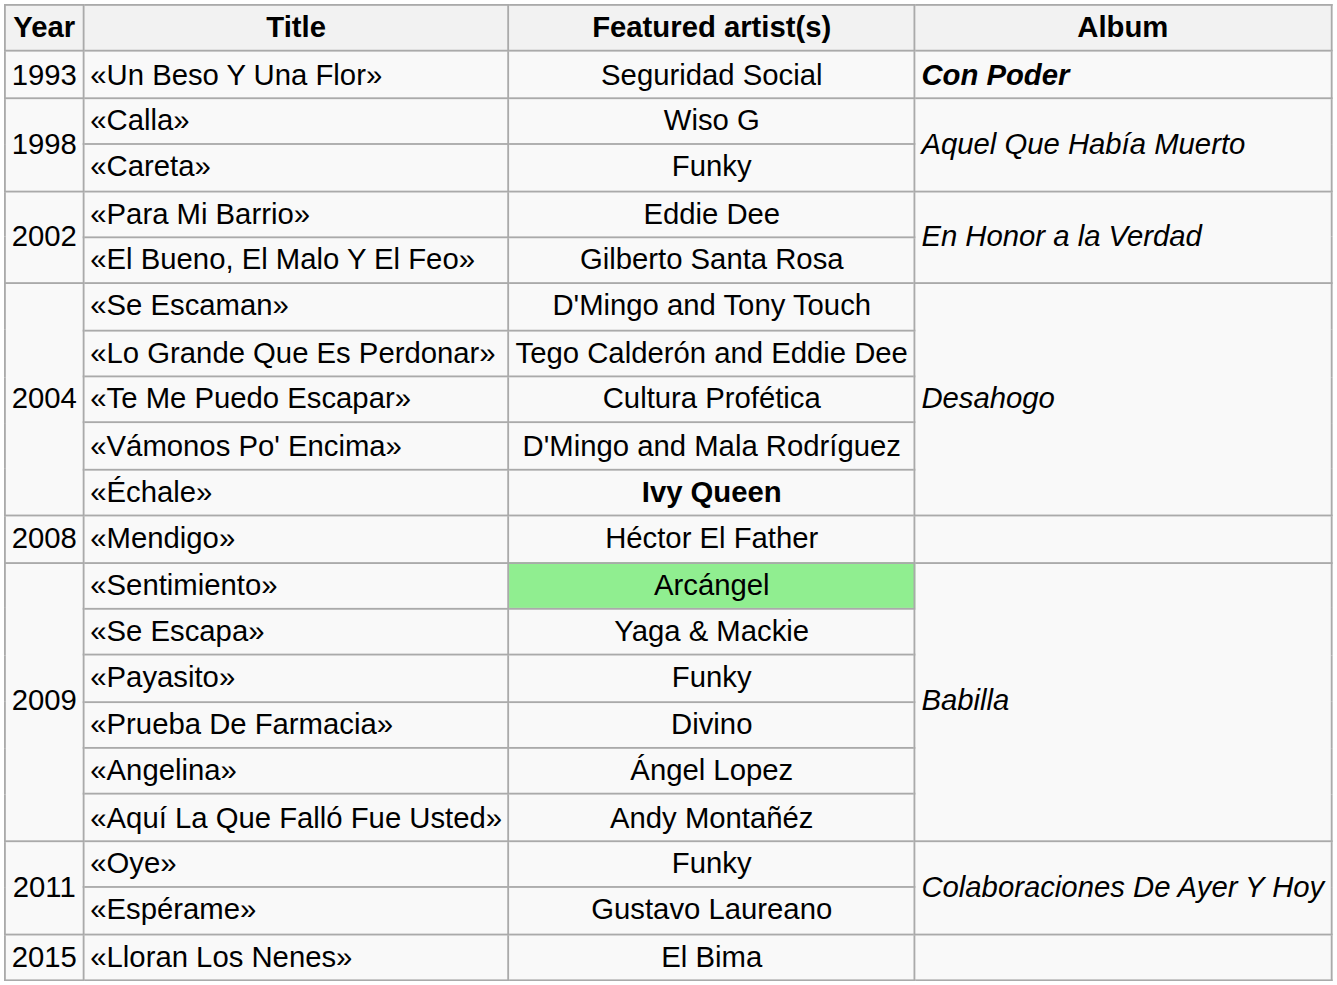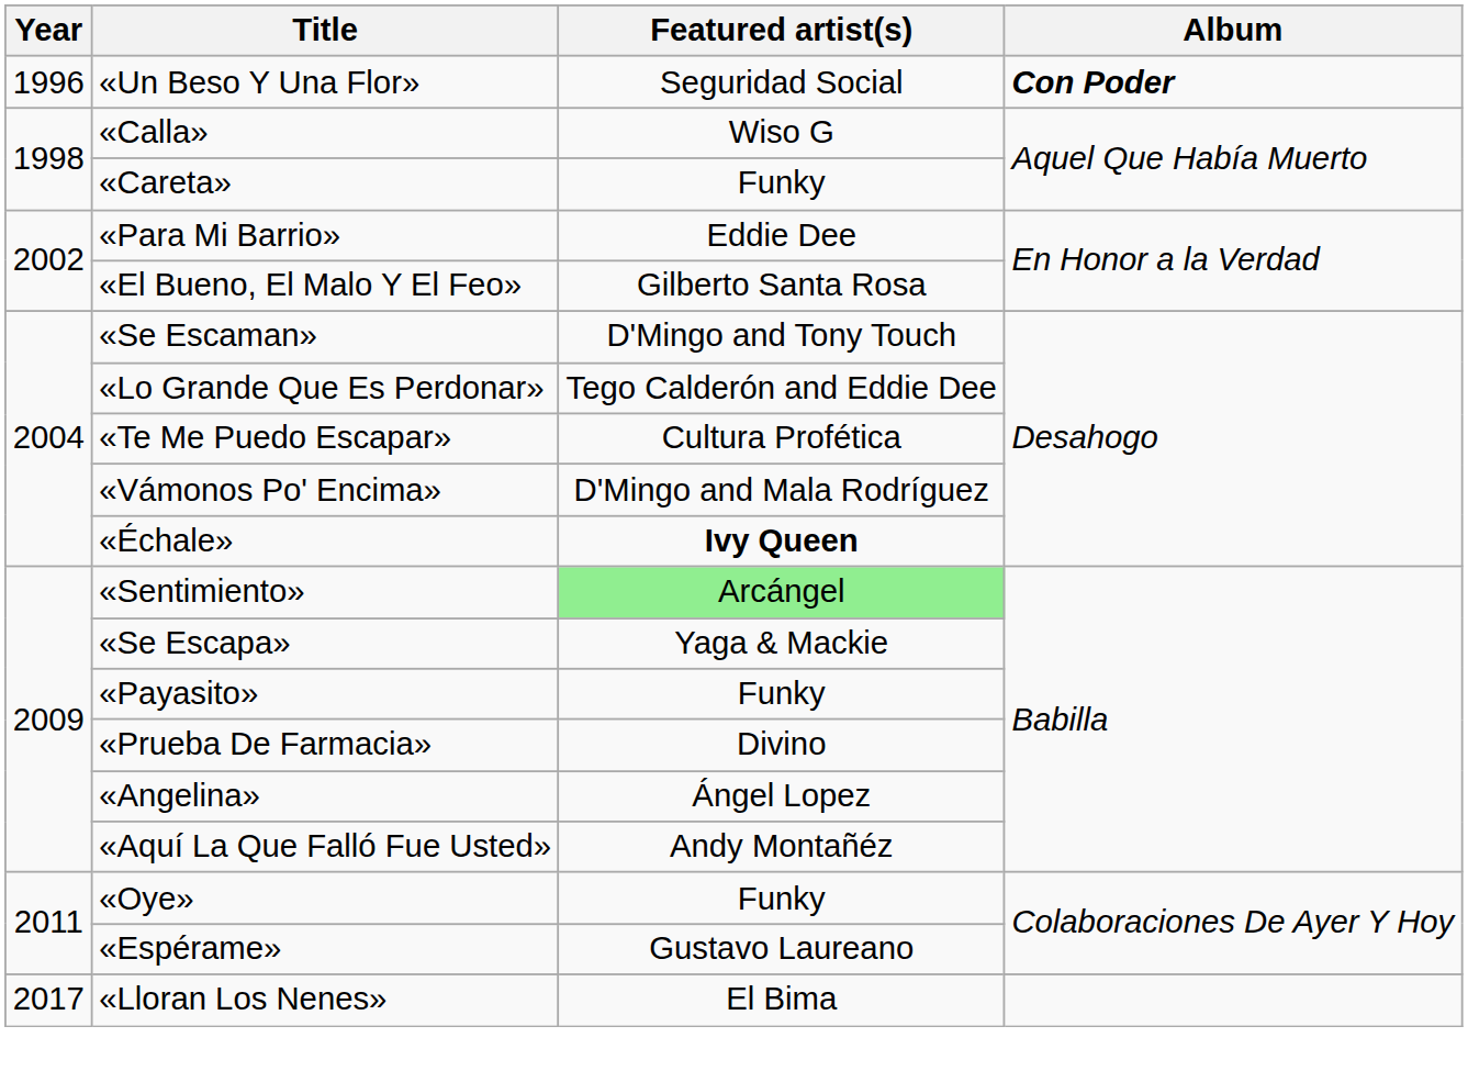«Un Beso Y Una Flor» | Year: 1993 -> 1996
- row: 2008 | «Mendigo» | Héctor El Father
«Lloran Los Nenes» | Year: 2015 -> 2017
